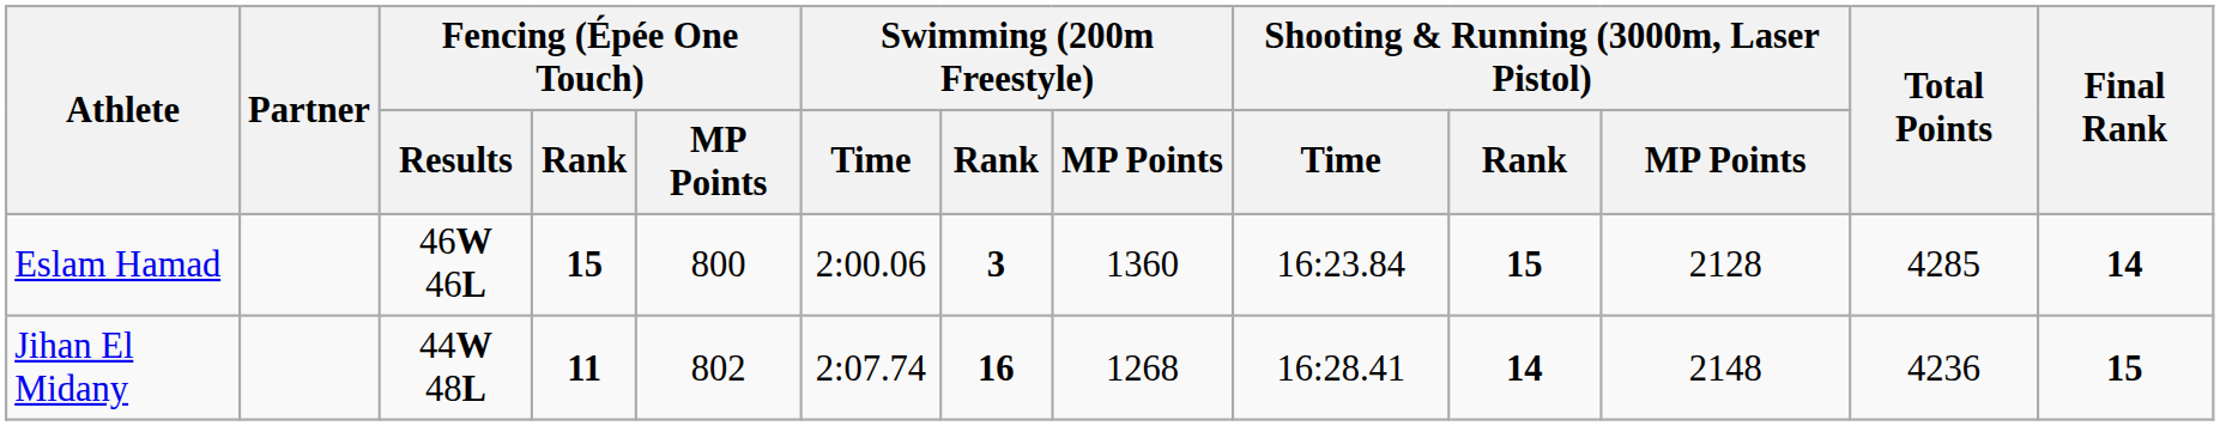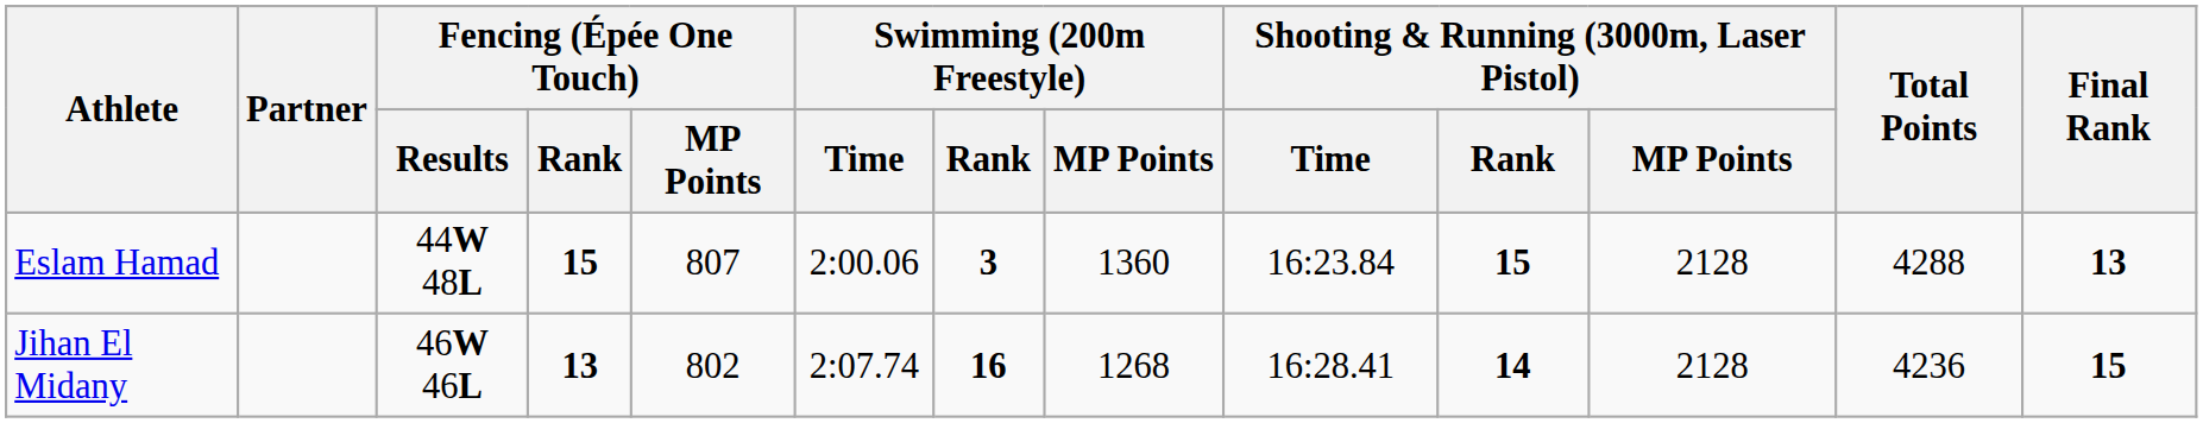Eslam Hamad | Fencing (Épée One Touch) / Results: 46W 46L -> 44W 48L
Eslam Hamad | Fencing (Épée One Touch) / MP Points: 800 -> 807
Eslam Hamad | Total Points: 4285 -> 4288
Eslam Hamad | Final Rank: 14 -> 13
Jihan El Midany | Fencing (Épée One Touch) / Results: 44W 48L -> 46W 46L
Jihan El Midany | Fencing (Épée One Touch) / Rank: 11 -> 13
Jihan El Midany | Shooting & Running (3000m, Laser Pistol) / MP Points: 2148 -> 2128
